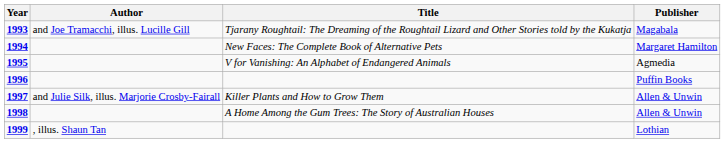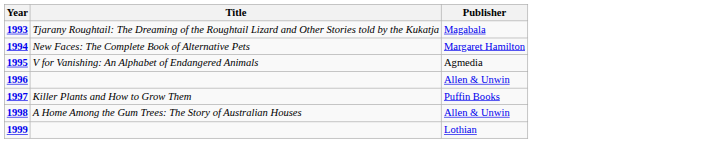- column: Author | and Joe Tramacchi, illus. Lucille Gill | and Julie Silk, illus. Marjorie Crosby-Fairall | , illus. Shaun Tan
1996 | Publisher: Puffin Books -> Allen & Unwin
1997 | Publisher: Allen & Unwin -> Puffin Books
